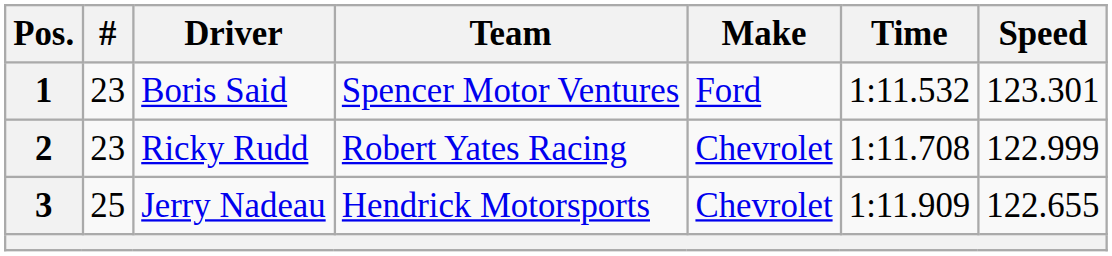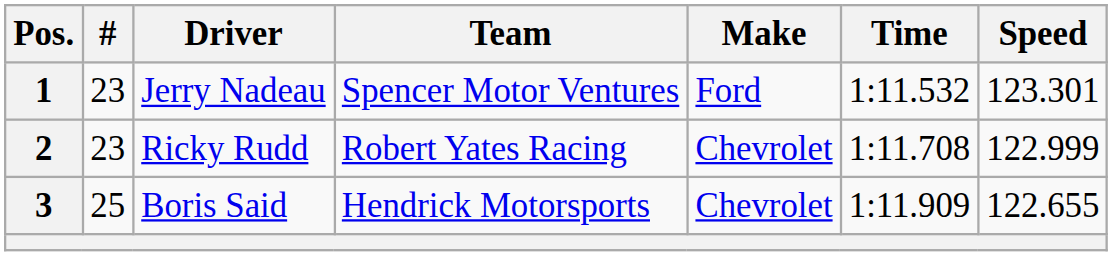1 | Driver: Boris Said -> Jerry Nadeau
3 | Driver: Jerry Nadeau -> Boris Said
